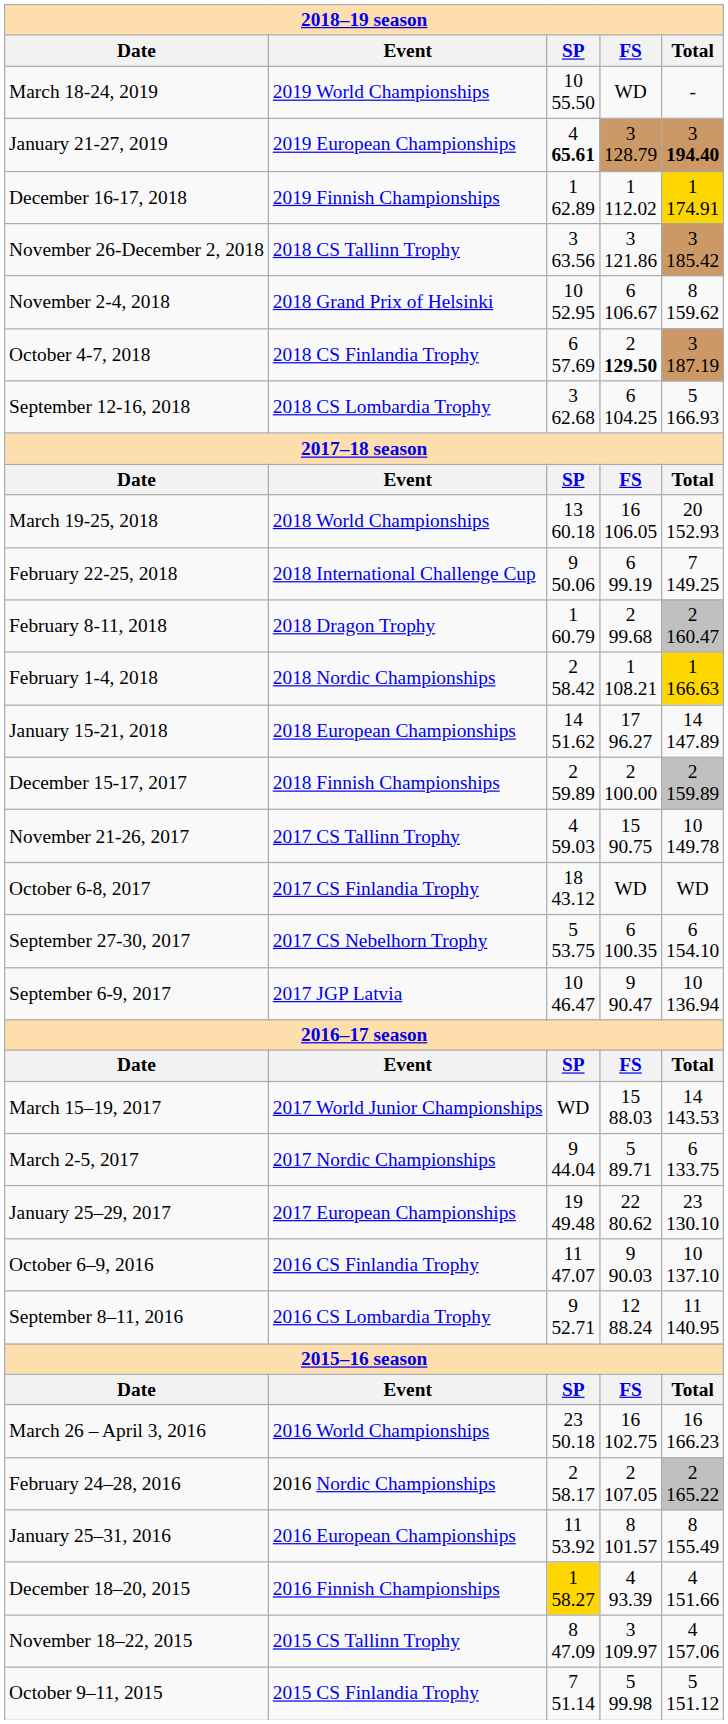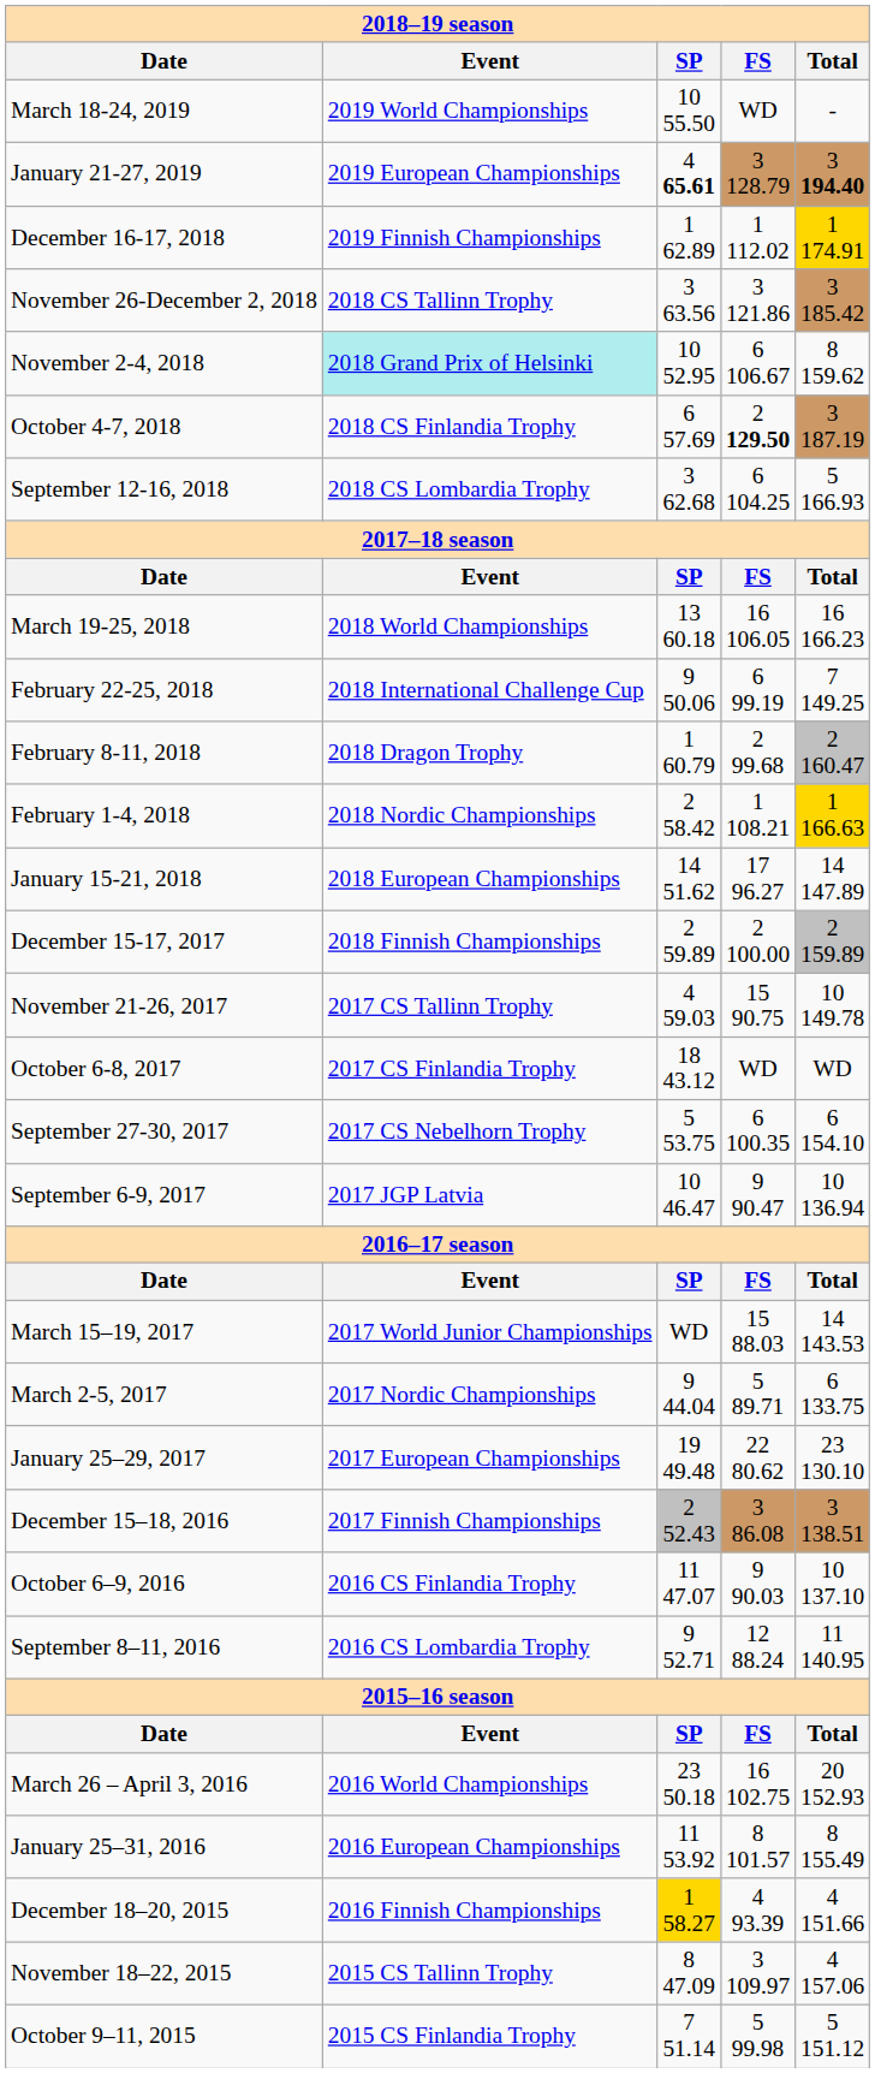November 2-4, 2018 | Event: no background -> paleturquoise background
March 19-25, 2018 | Total: 20 152.93 -> 16 166.23
+ row: December 15–18, 2016 | 2017 Finnish Championships | 2 52.43 | 3 86.08 | 3 138.51
March 26 – April 3, 2016 | Total: 16 166.23 -> 20 152.93
- row: February 24–28, 2016 | 2016 Nordic Championships | 2 58.17 | 2 107.05 | 2 165.22
